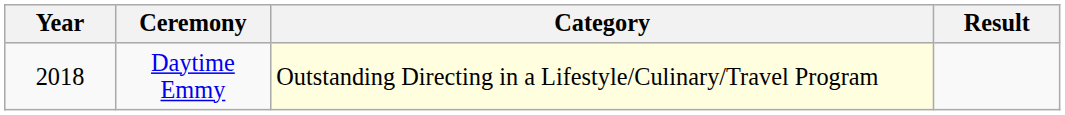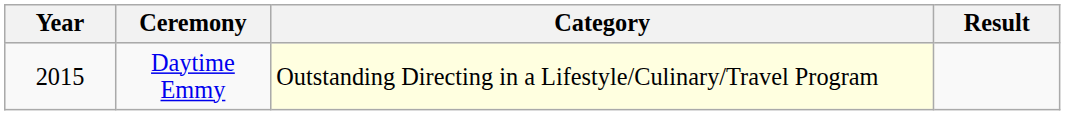Daytime Emmy | Year: 2018 -> 2015
